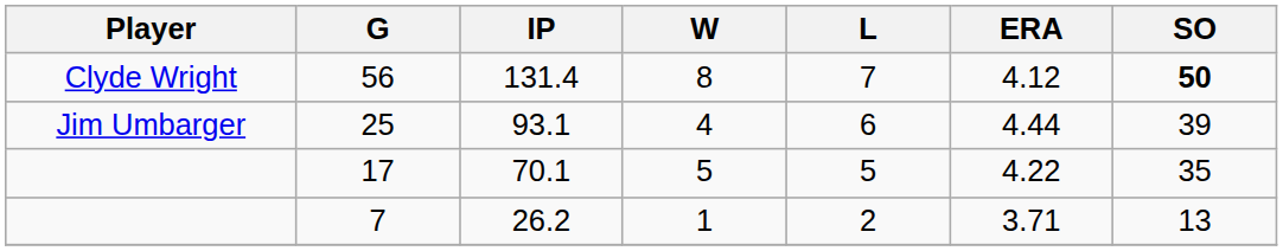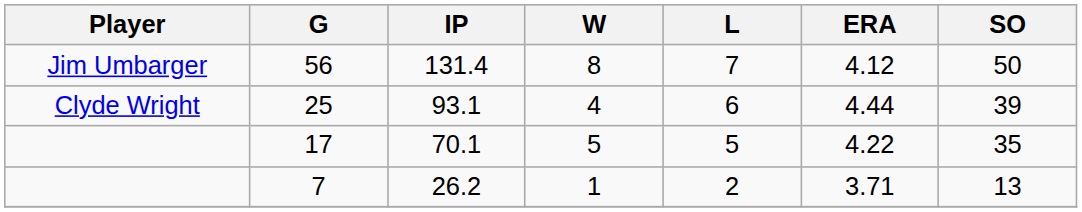56 | Player: Clyde Wright -> Jim Umbarger
56 | SO: bold -> normal
25 | Player: Jim Umbarger -> Clyde Wright
